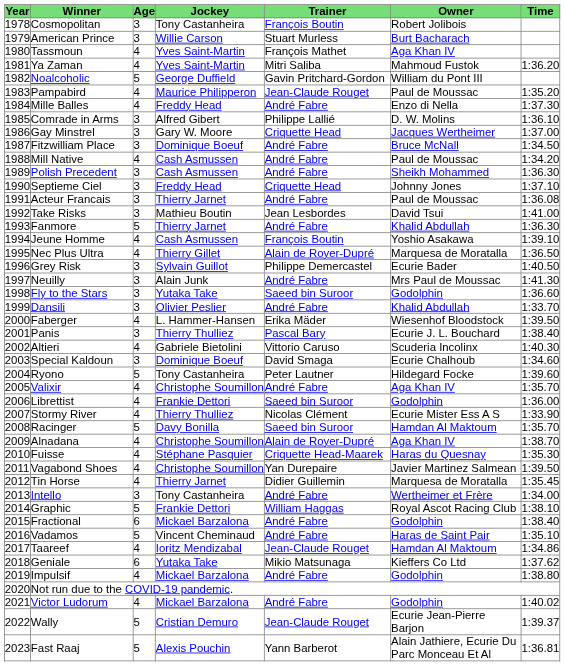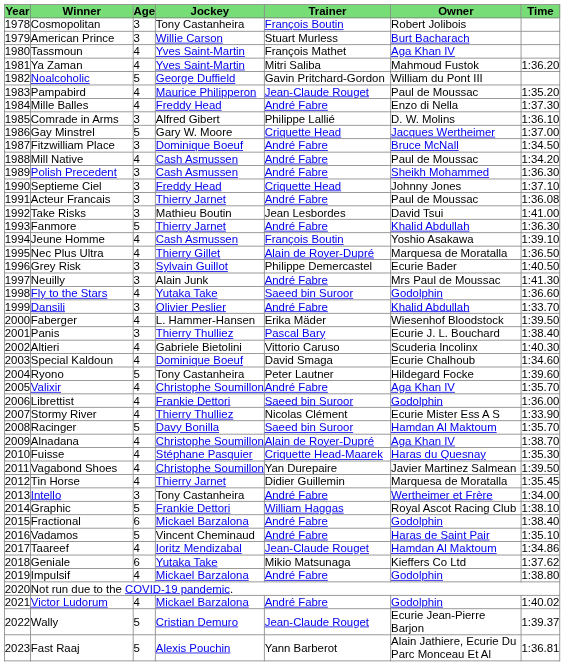Gay Minstrel | Age: 3 -> 5
Fly to the Stars | Age: 3 -> 4
Special Kaldoun | Age: 3 -> 4
